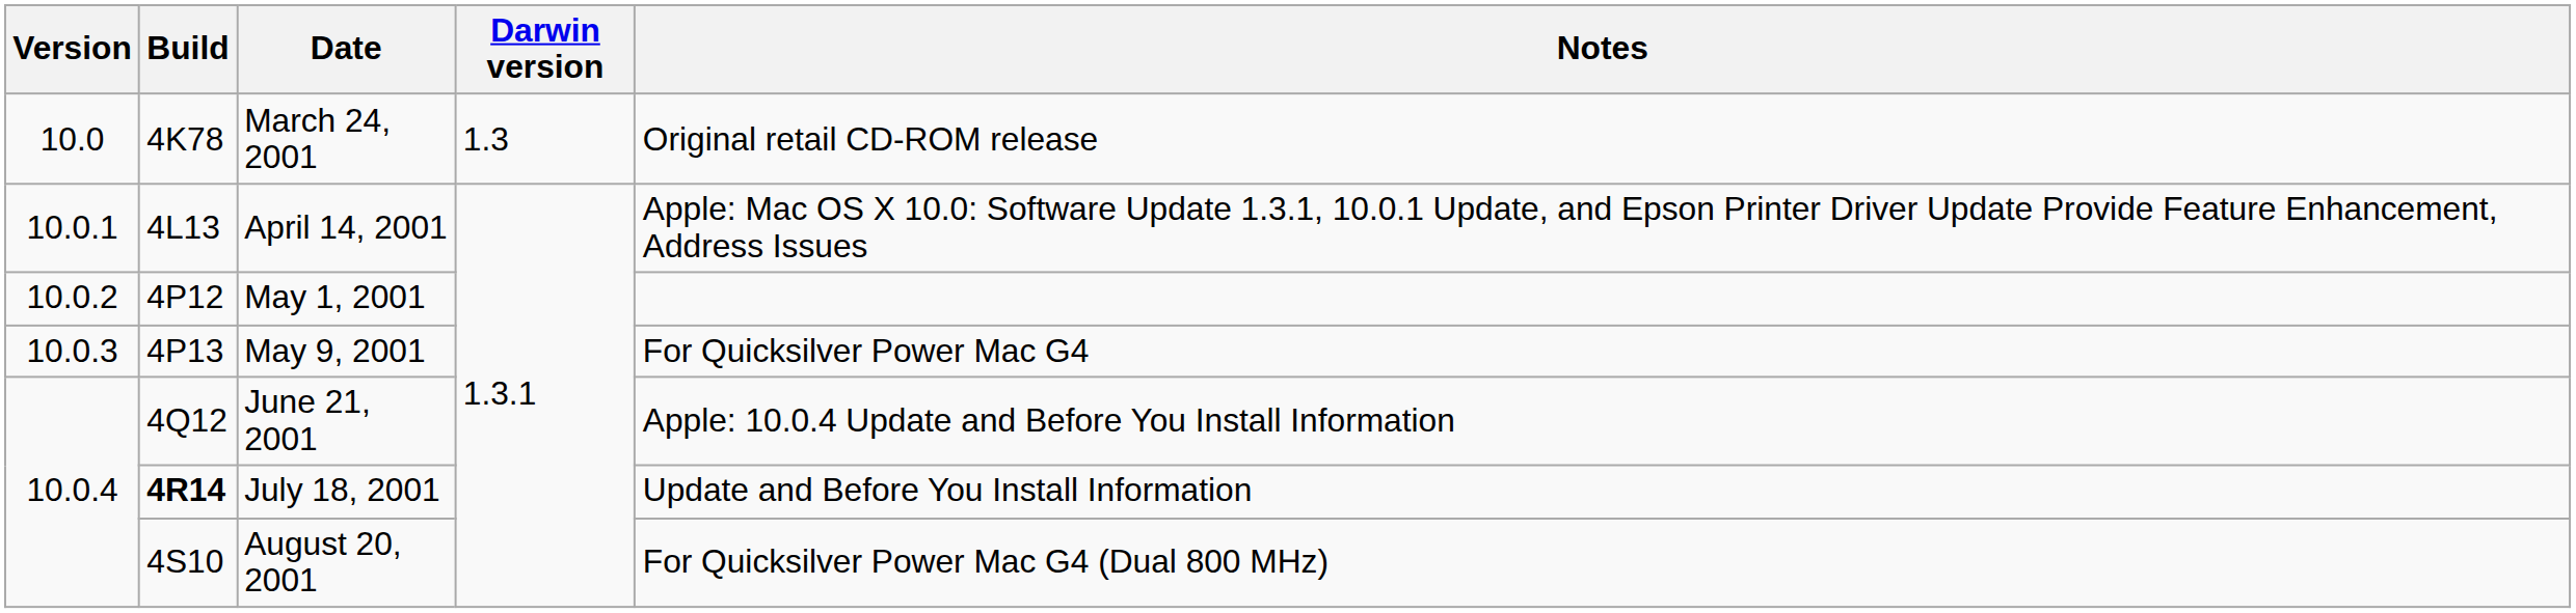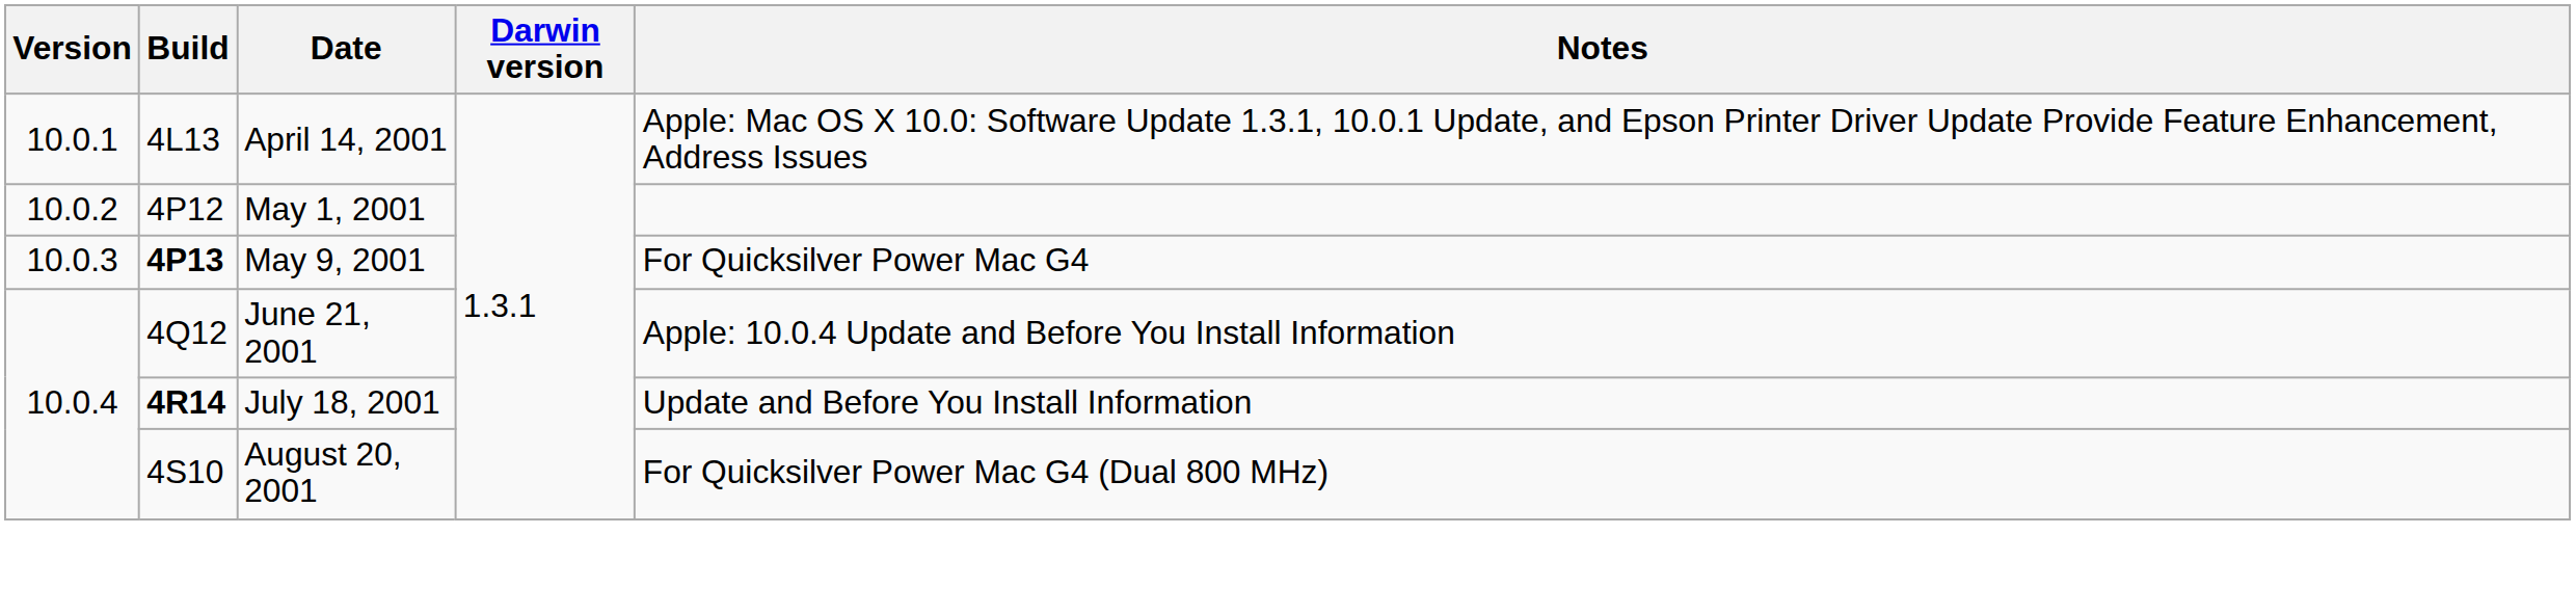- row: 10.0 | 4K78 | March 24, 2001 | 1.3 | Original retail CD-ROM release
May 9, 2001 | Build: normal -> bold
